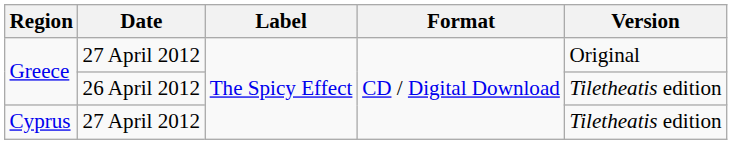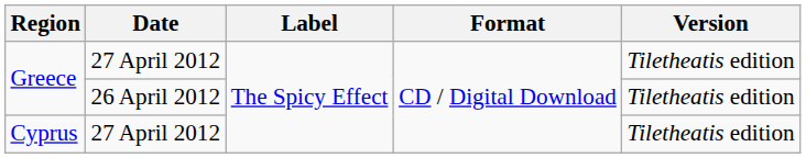Greece / 27 April 2012 | Version: Original -> Tiletheatis edition
